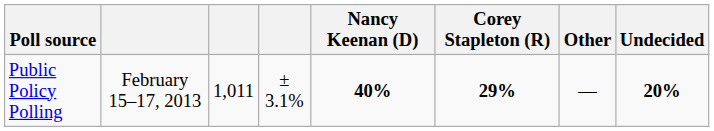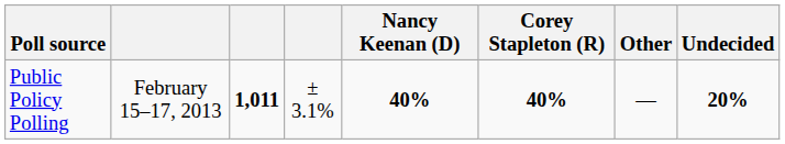Public Policy Polling | column 3: normal -> bold
Public Policy Polling | Corey Stapleton (R): 29% -> 40%
